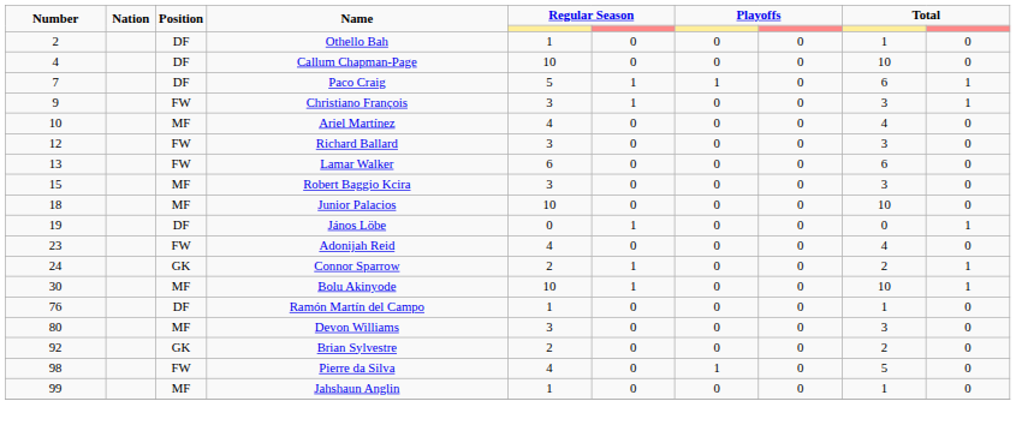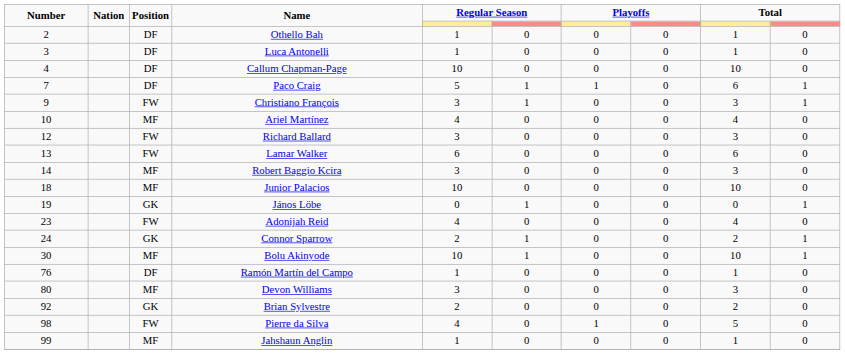+ row: 3 | DF | Luca Antonelli | 1 | 0 | 0 | 0 | 1 | 0
Robert Baggio Kcira | Number: 15 -> 14
János Löbe | Position: DF -> GK
